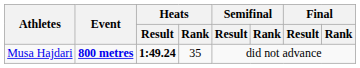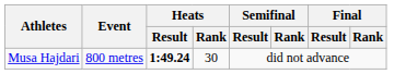Musa Hajdari | Event: bold -> normal
Musa Hajdari | Heats / Rank: 35 -> 30
